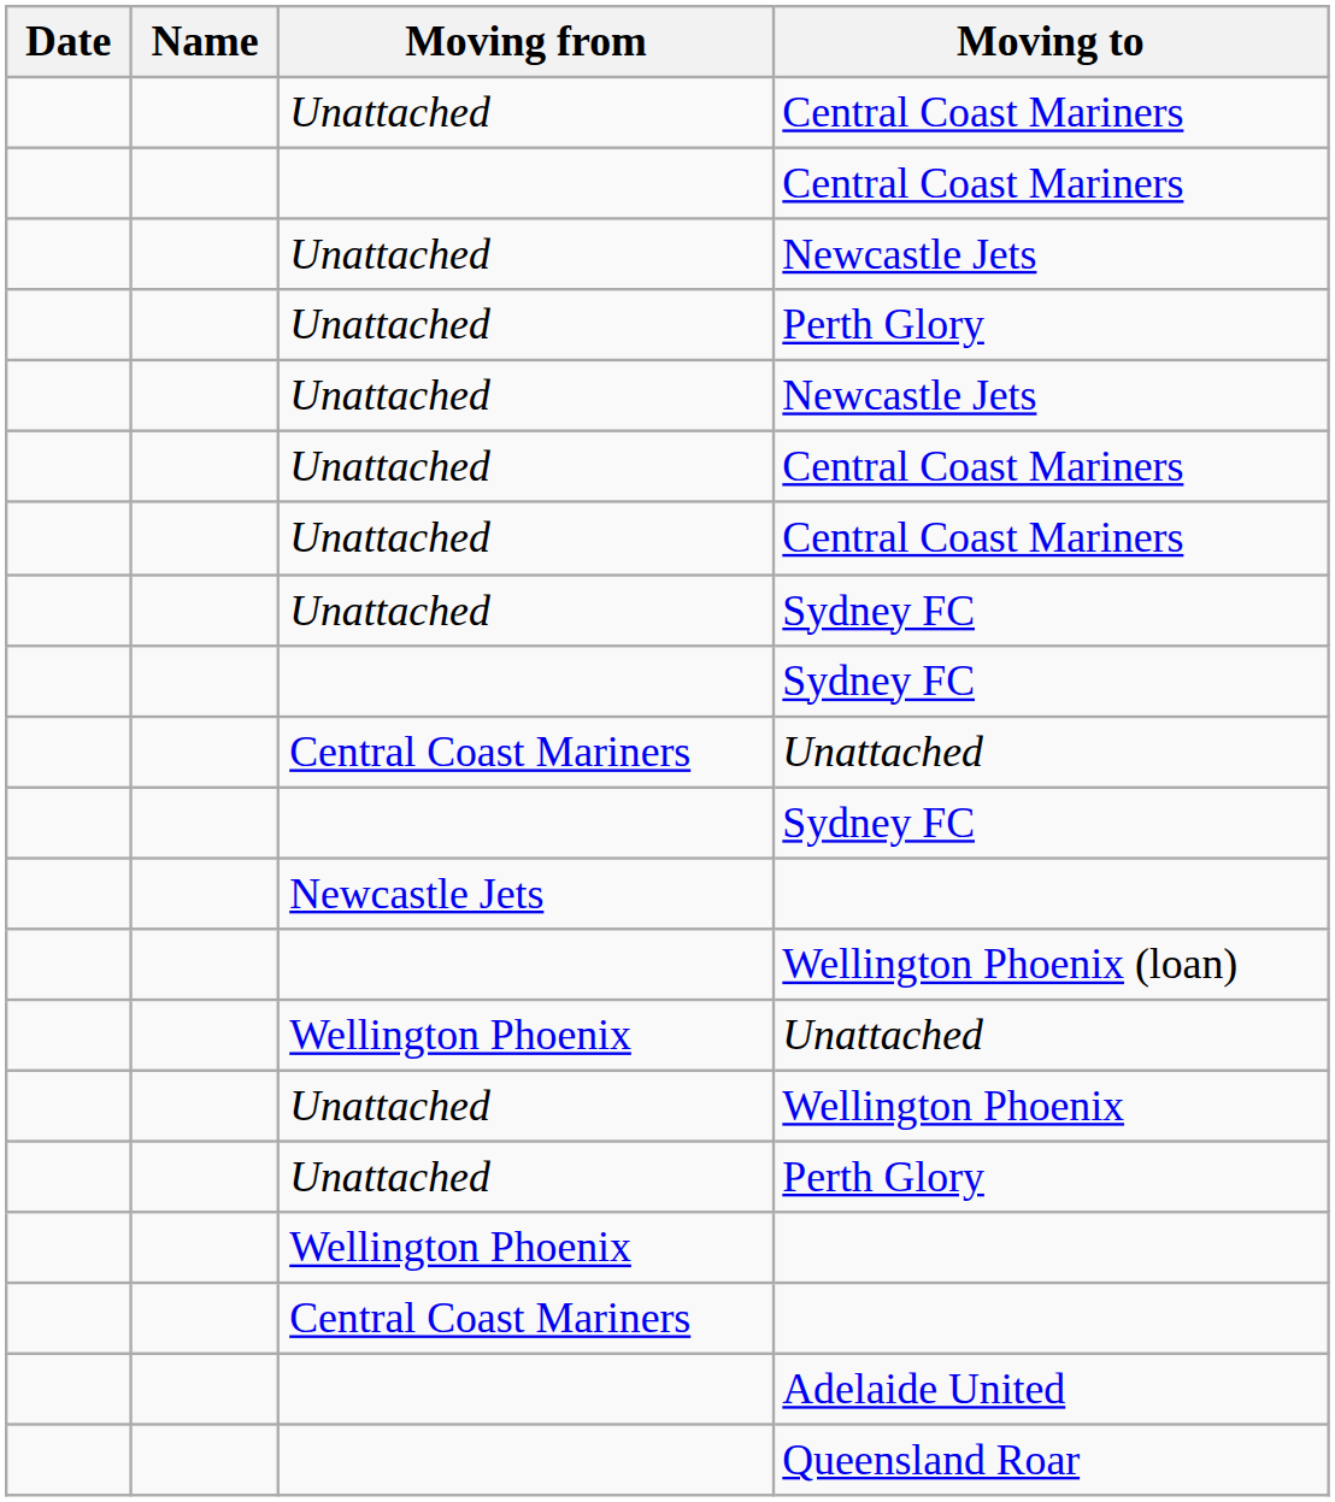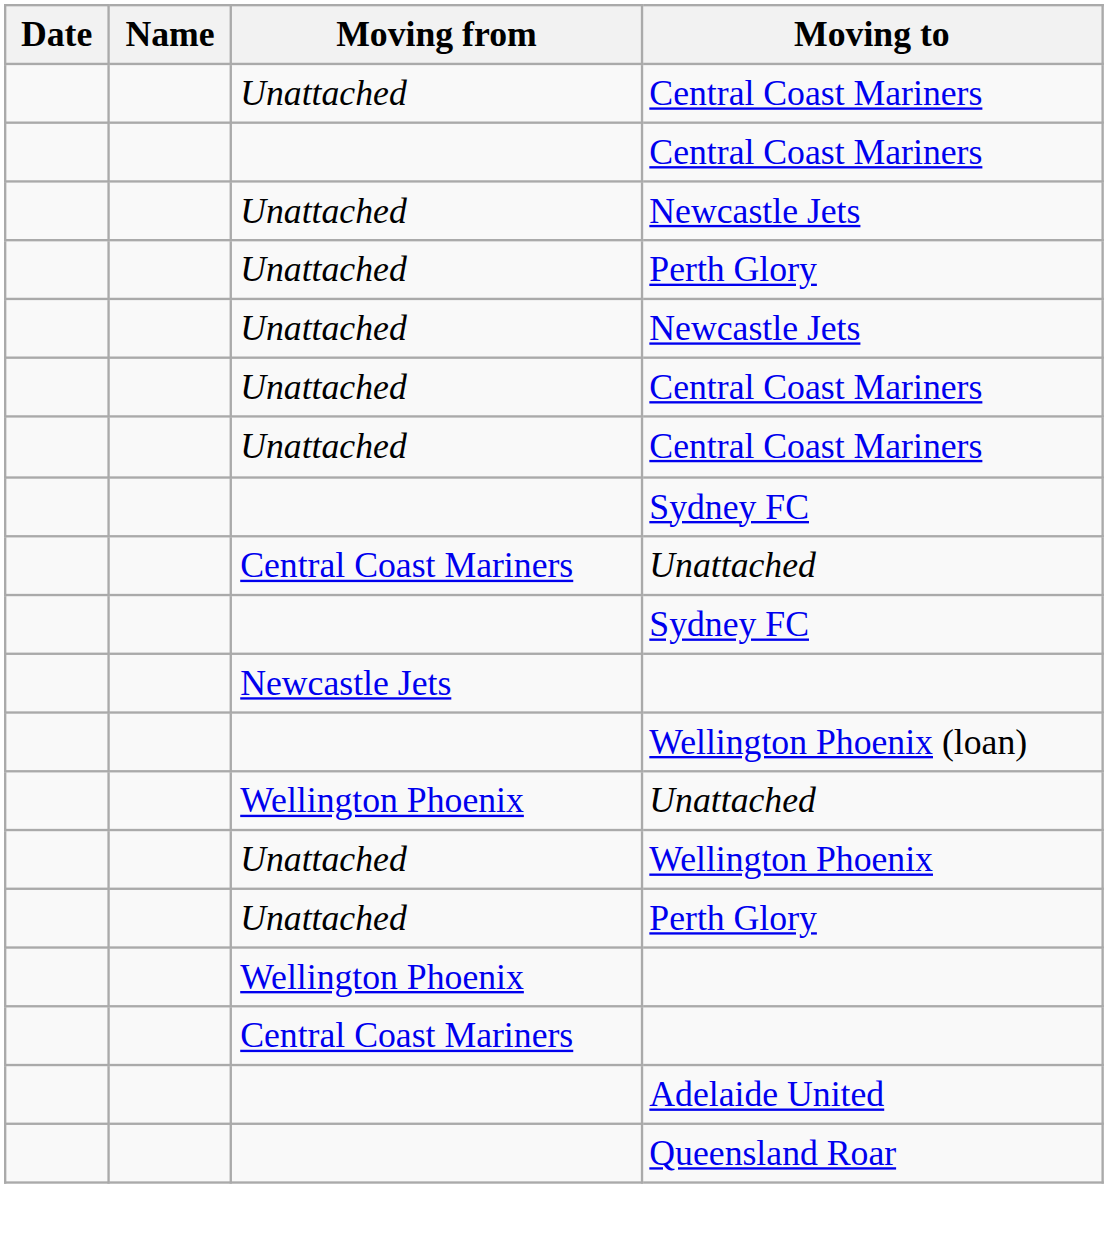- row: Unattached | Sydney FC
